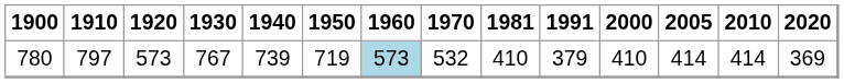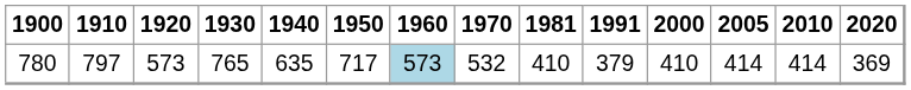780 | 1930: 767 -> 765
780 | 1940: 739 -> 635
780 | 1950: 719 -> 717
